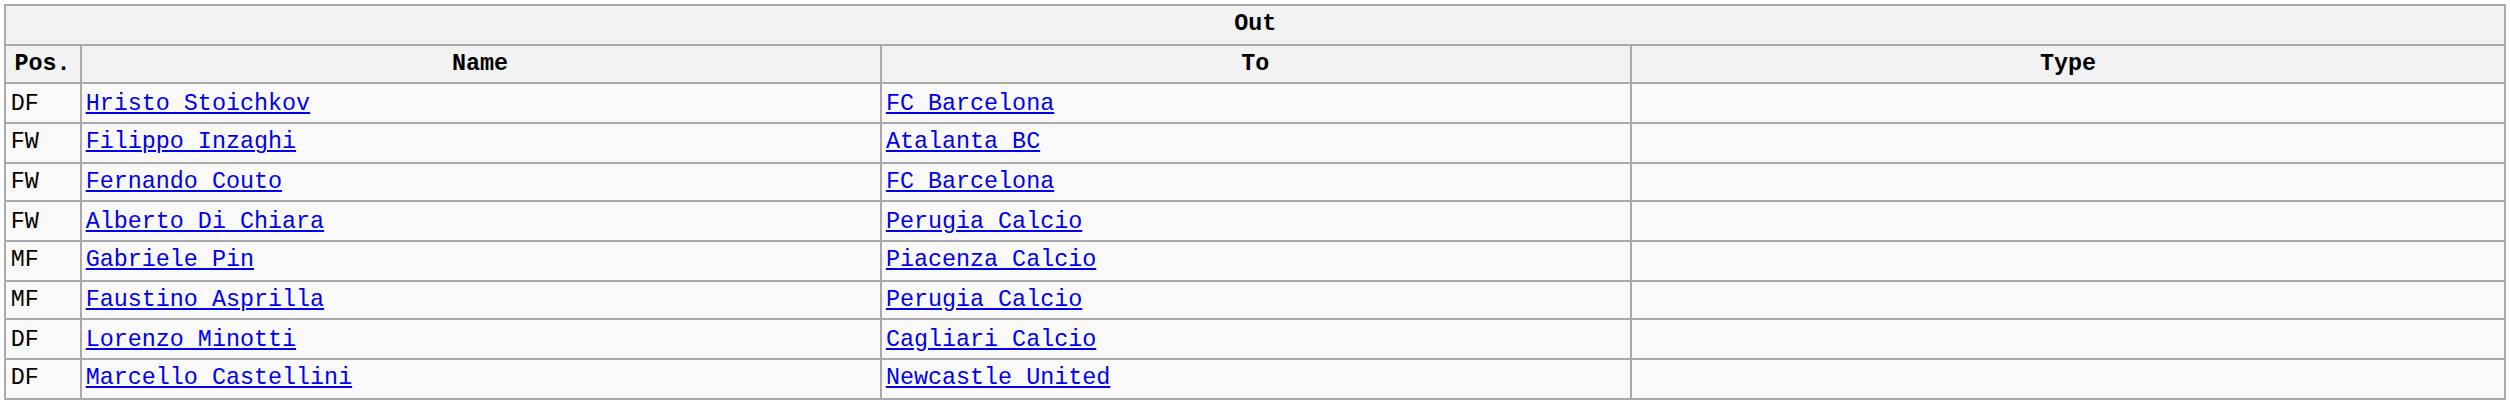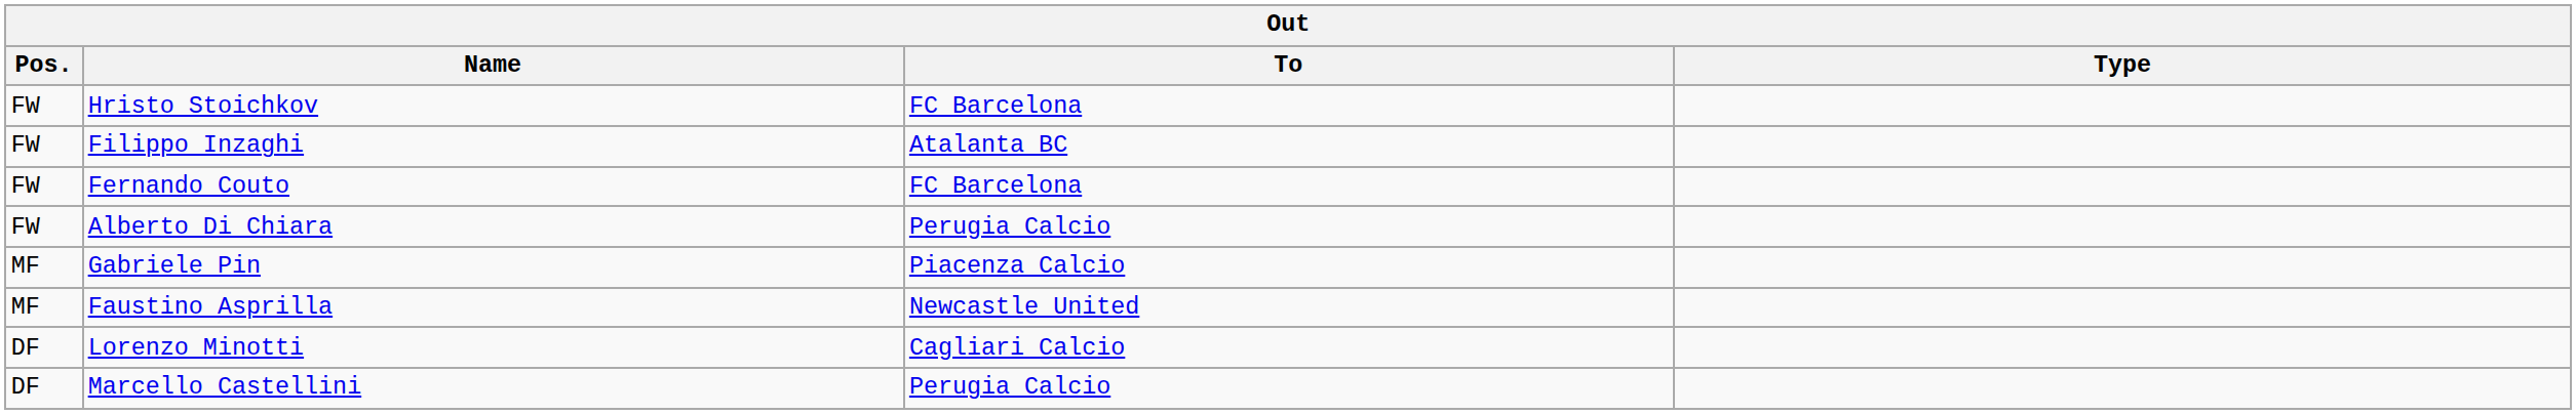Hristo Stoichkov | Pos.: DF -> FW
Faustino Asprilla | To: Perugia Calcio -> Newcastle United
Marcello Castellini | To: Newcastle United -> Perugia Calcio
